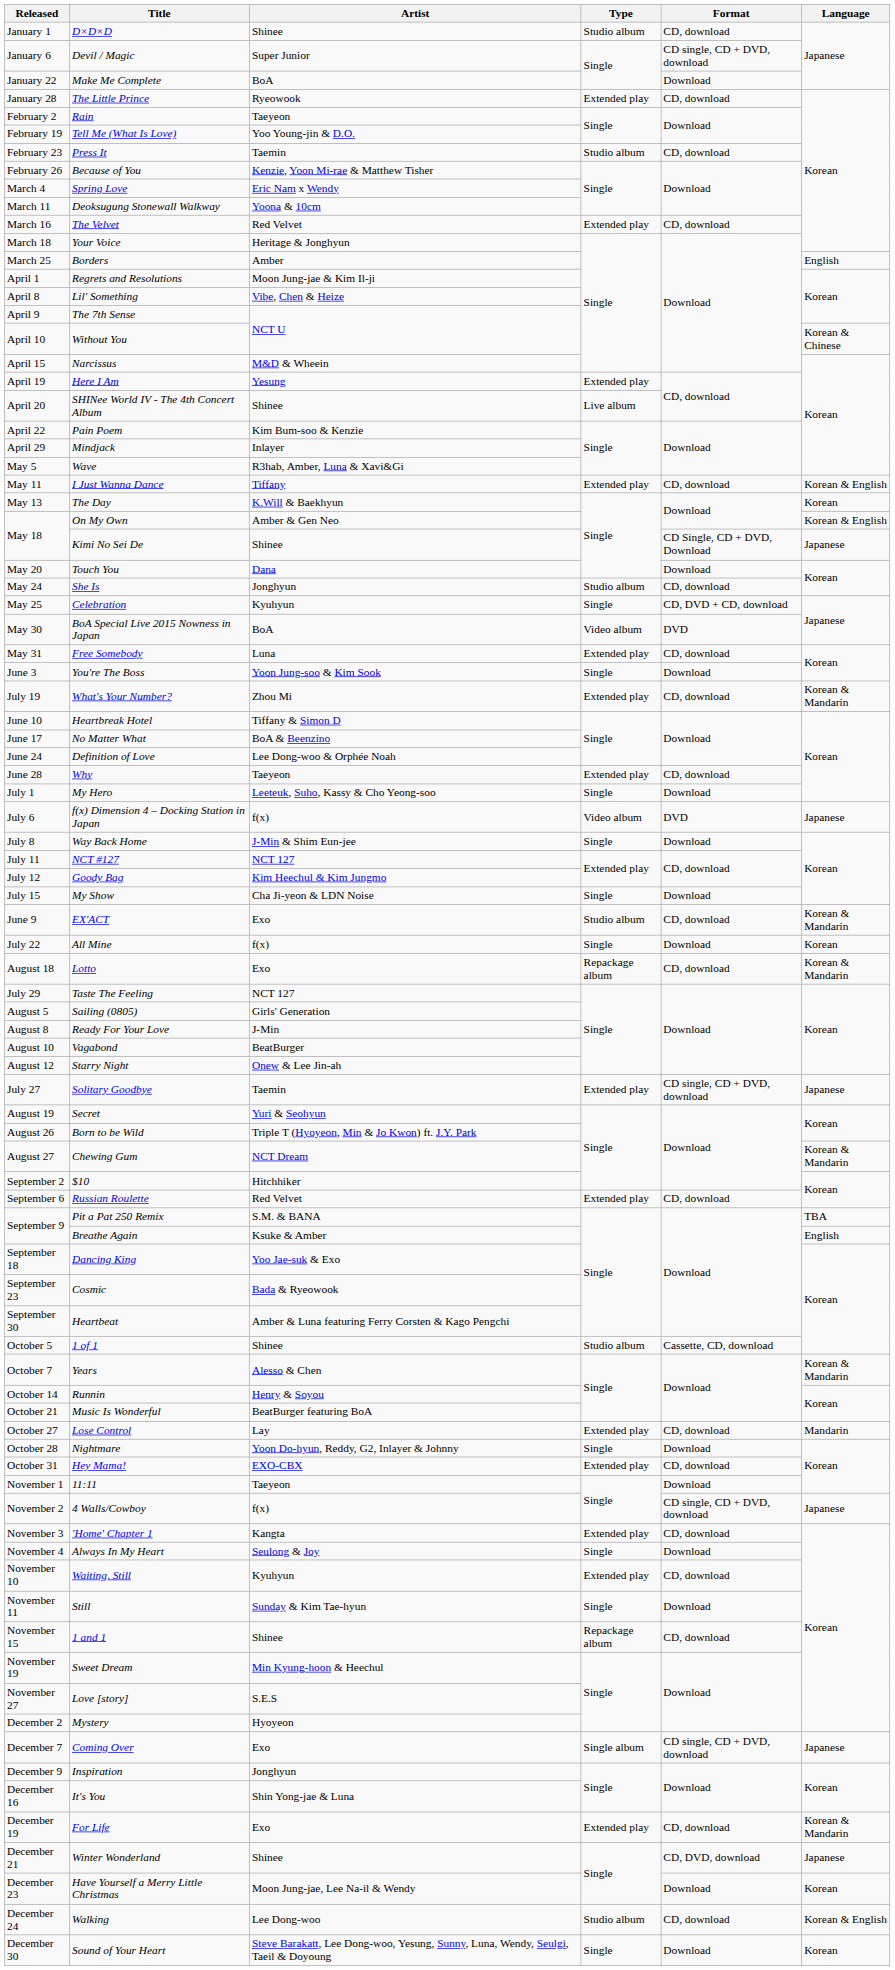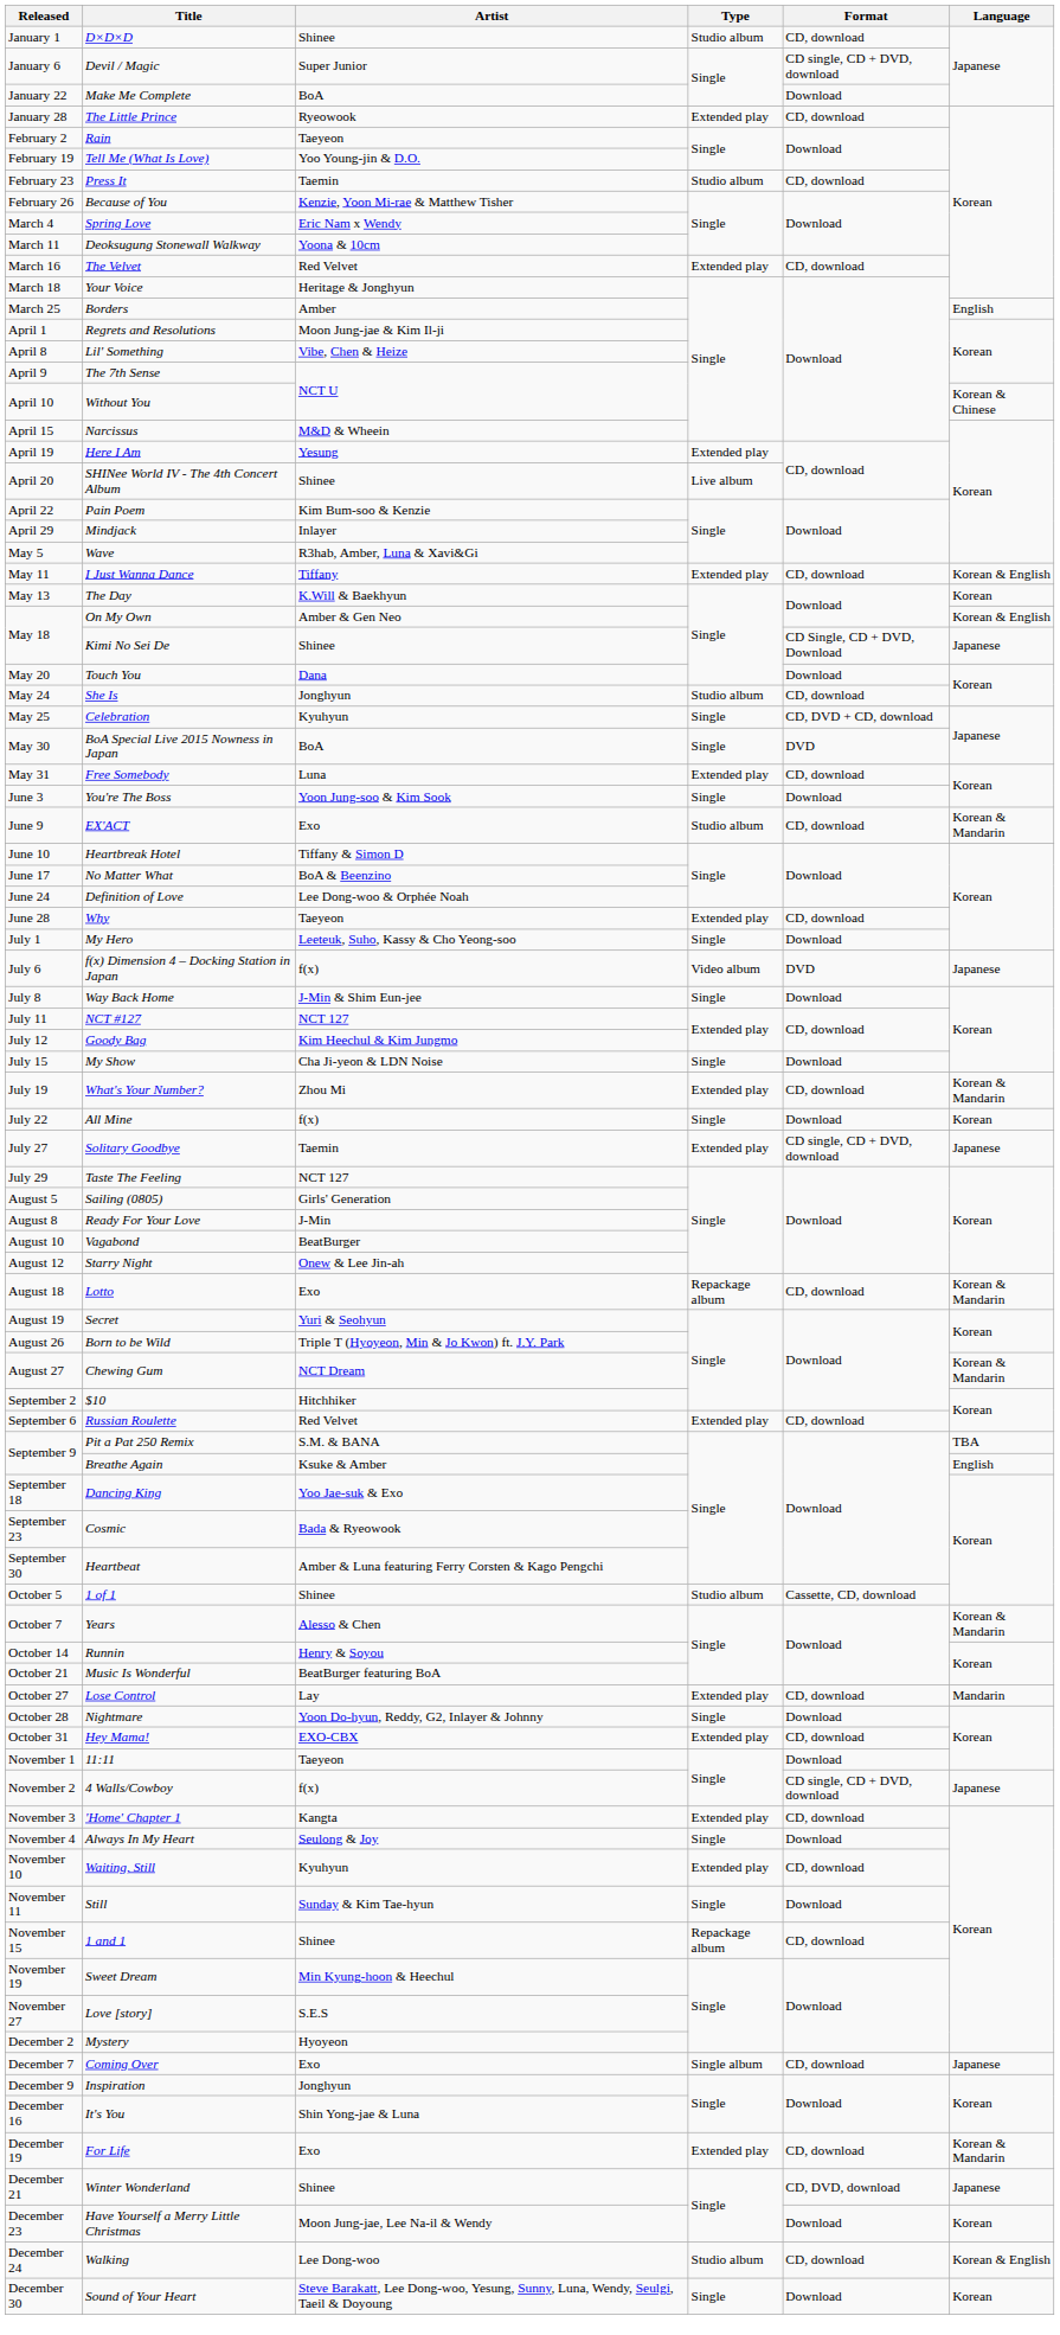BoA Special Live 2015 Nowness in Japan | Type: Video album -> Single
rows swapped: EX'ACT <-> What's Your Number?
rows swapped: Solitary Goodbye <-> Lotto
Coming Over | Format: CD single, CD + DVD, download -> CD, download
